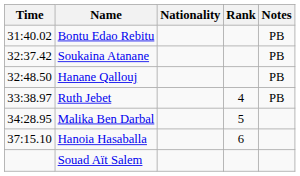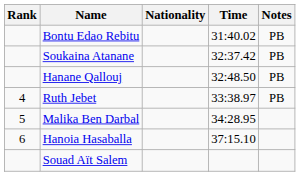columns swapped: Rank <-> Time
